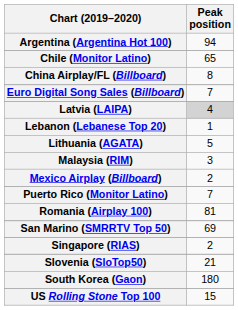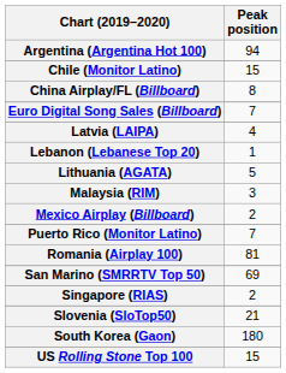Chile (Monitor Latino) | Peak position: 65 -> 15
Latvia (LAIPA) | Peak position: lightgrey background -> no background
